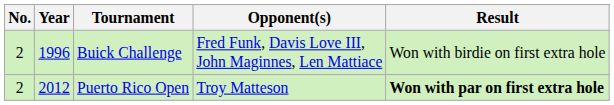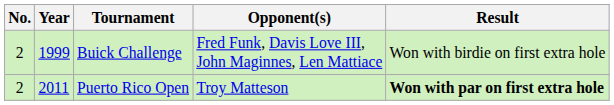Buick Challenge | Year: 1996 -> 1999
Puerto Rico Open | Year: 2012 -> 2011
